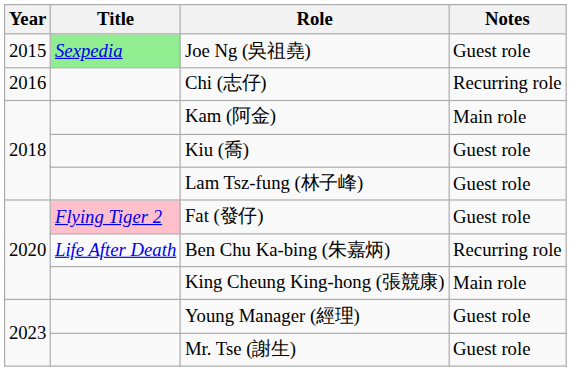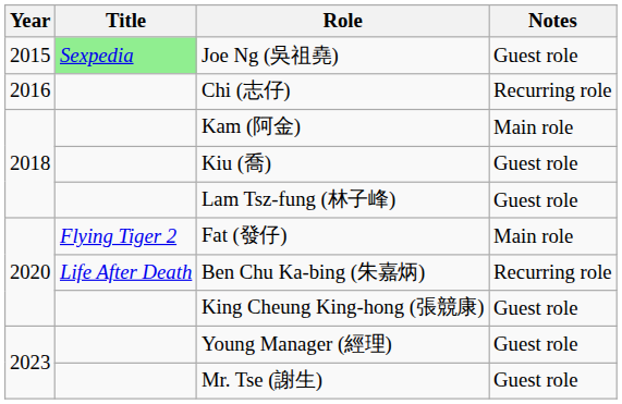Fat (發仔) | Title: pink background -> no background
Fat (發仔) | Notes: Guest role -> Main role
King Cheung King-hong (張競康) | Notes: Main role -> Guest role
